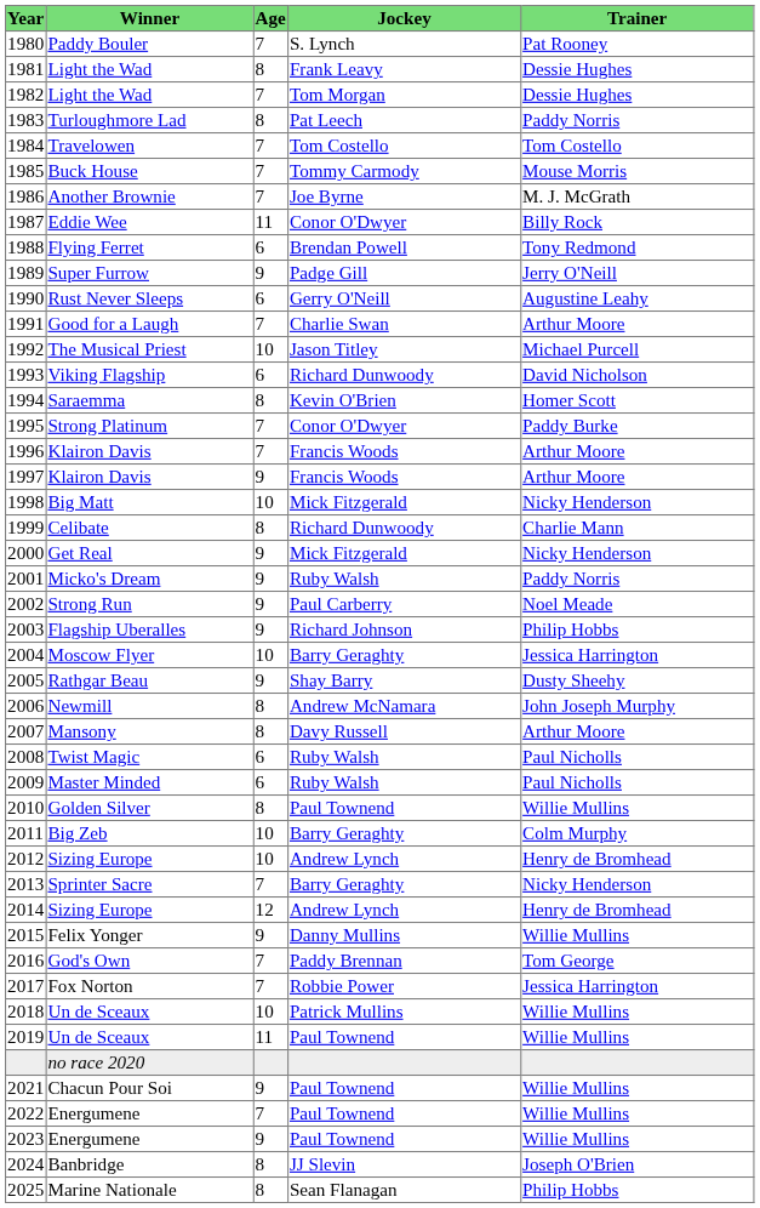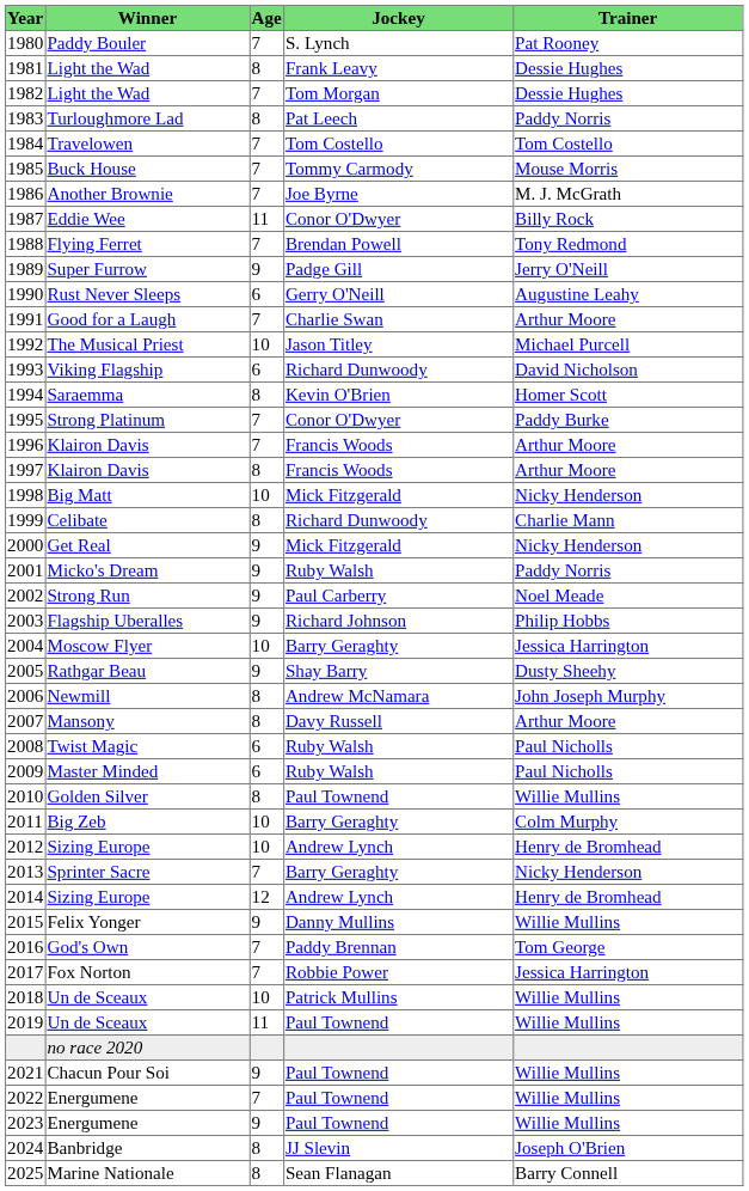1988 | Age: 6 -> 7
1997 | Age: 9 -> 8
2025 | Trainer: Philip Hobbs -> Barry Connell
